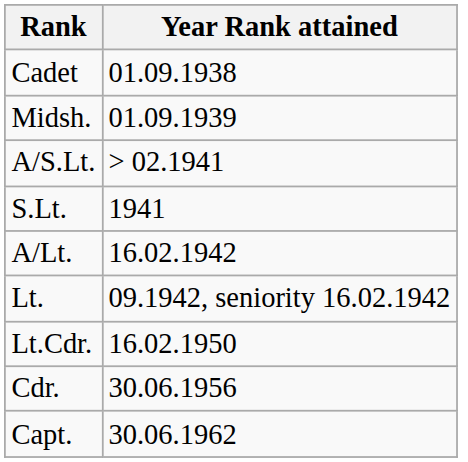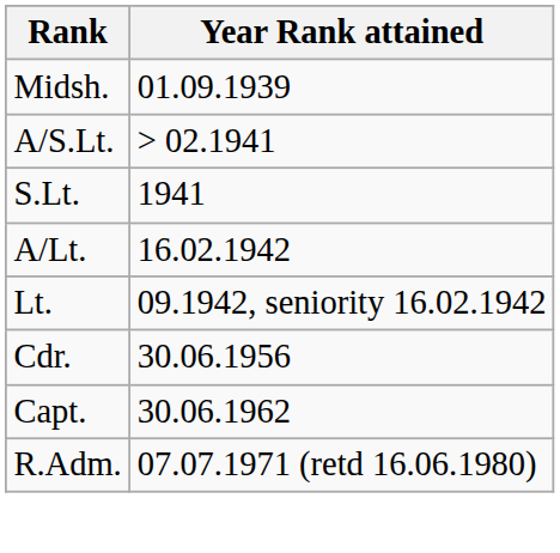- row: Cadet | 01.09.1938
- row: Lt.Cdr. | 16.02.1950
+ row: R.Adm. | 07.07.1971 (retd 16.06.1980)
